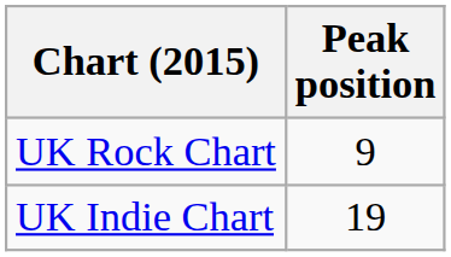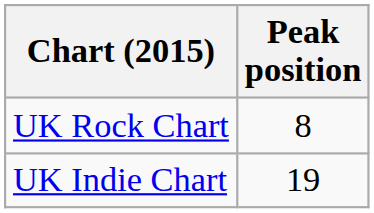UK Rock Chart | Peak position: 9 -> 8
